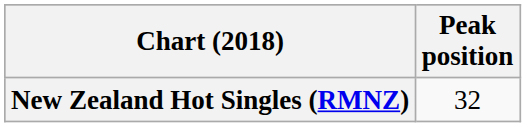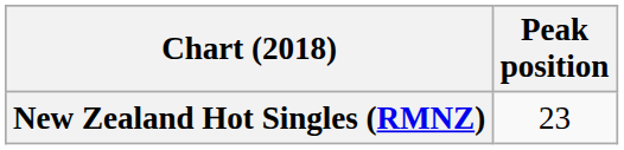New Zealand Hot Singles (RMNZ) | Peak position: 32 -> 23
